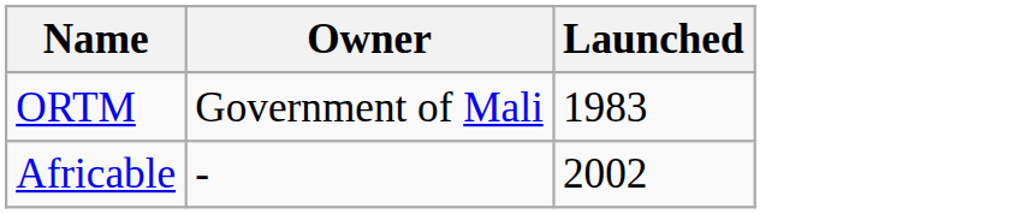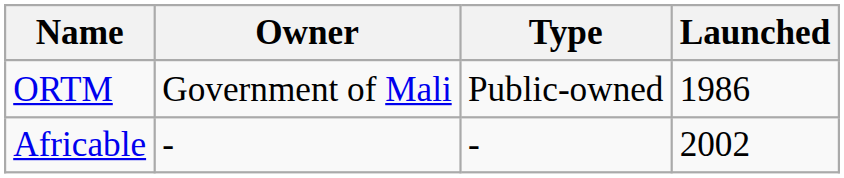+ column: Type | Public-owned | -
ORTM | Launched: 1983 -> 1986
